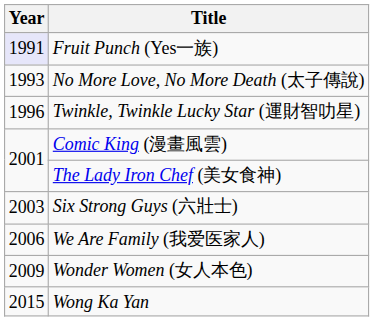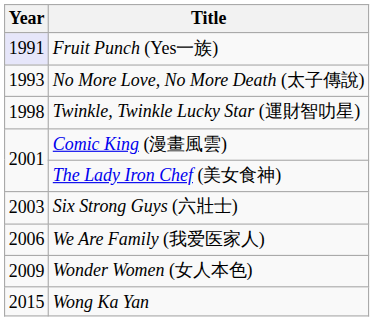Twinkle, Twinkle Lucky Star (運財智叻星) | Year: 1996 -> 1998
